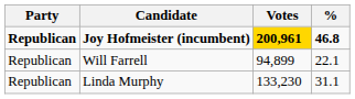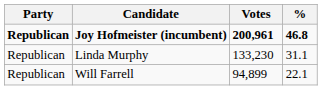Joy Hofmeister (incumbent) | Votes: gold background -> no background
rows swapped: Linda Murphy <-> Will Farrell
